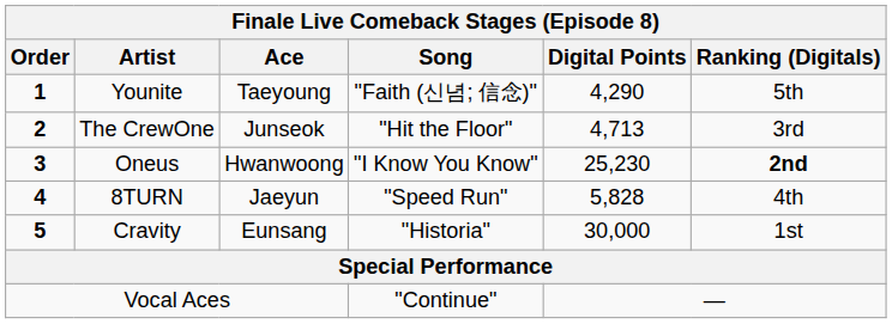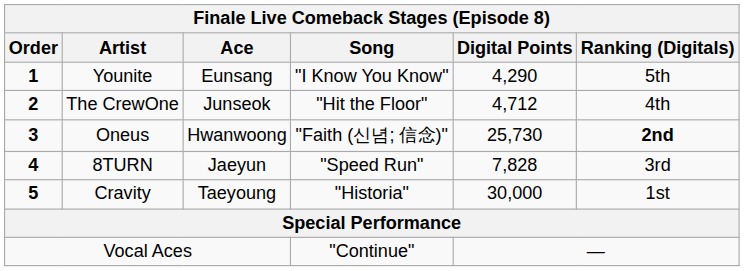Younite | Ace: Taeyoung -> Eunsang
Younite | Song: "Faith (신념; 信念)" -> "I Know You Know"
The CrewOne | Digital Points: 4,713 -> 4,712
The CrewOne | Ranking (Digitals): 3rd -> 4th
Oneus | Song: "I Know You Know" -> "Faith (신념; 信念)"
Oneus | Digital Points: 25,230 -> 25,730
8TURN | Digital Points: 5,828 -> 7,828
8TURN | Ranking (Digitals): 4th -> 3rd
Cravity | Ace: Eunsang -> Taeyoung
